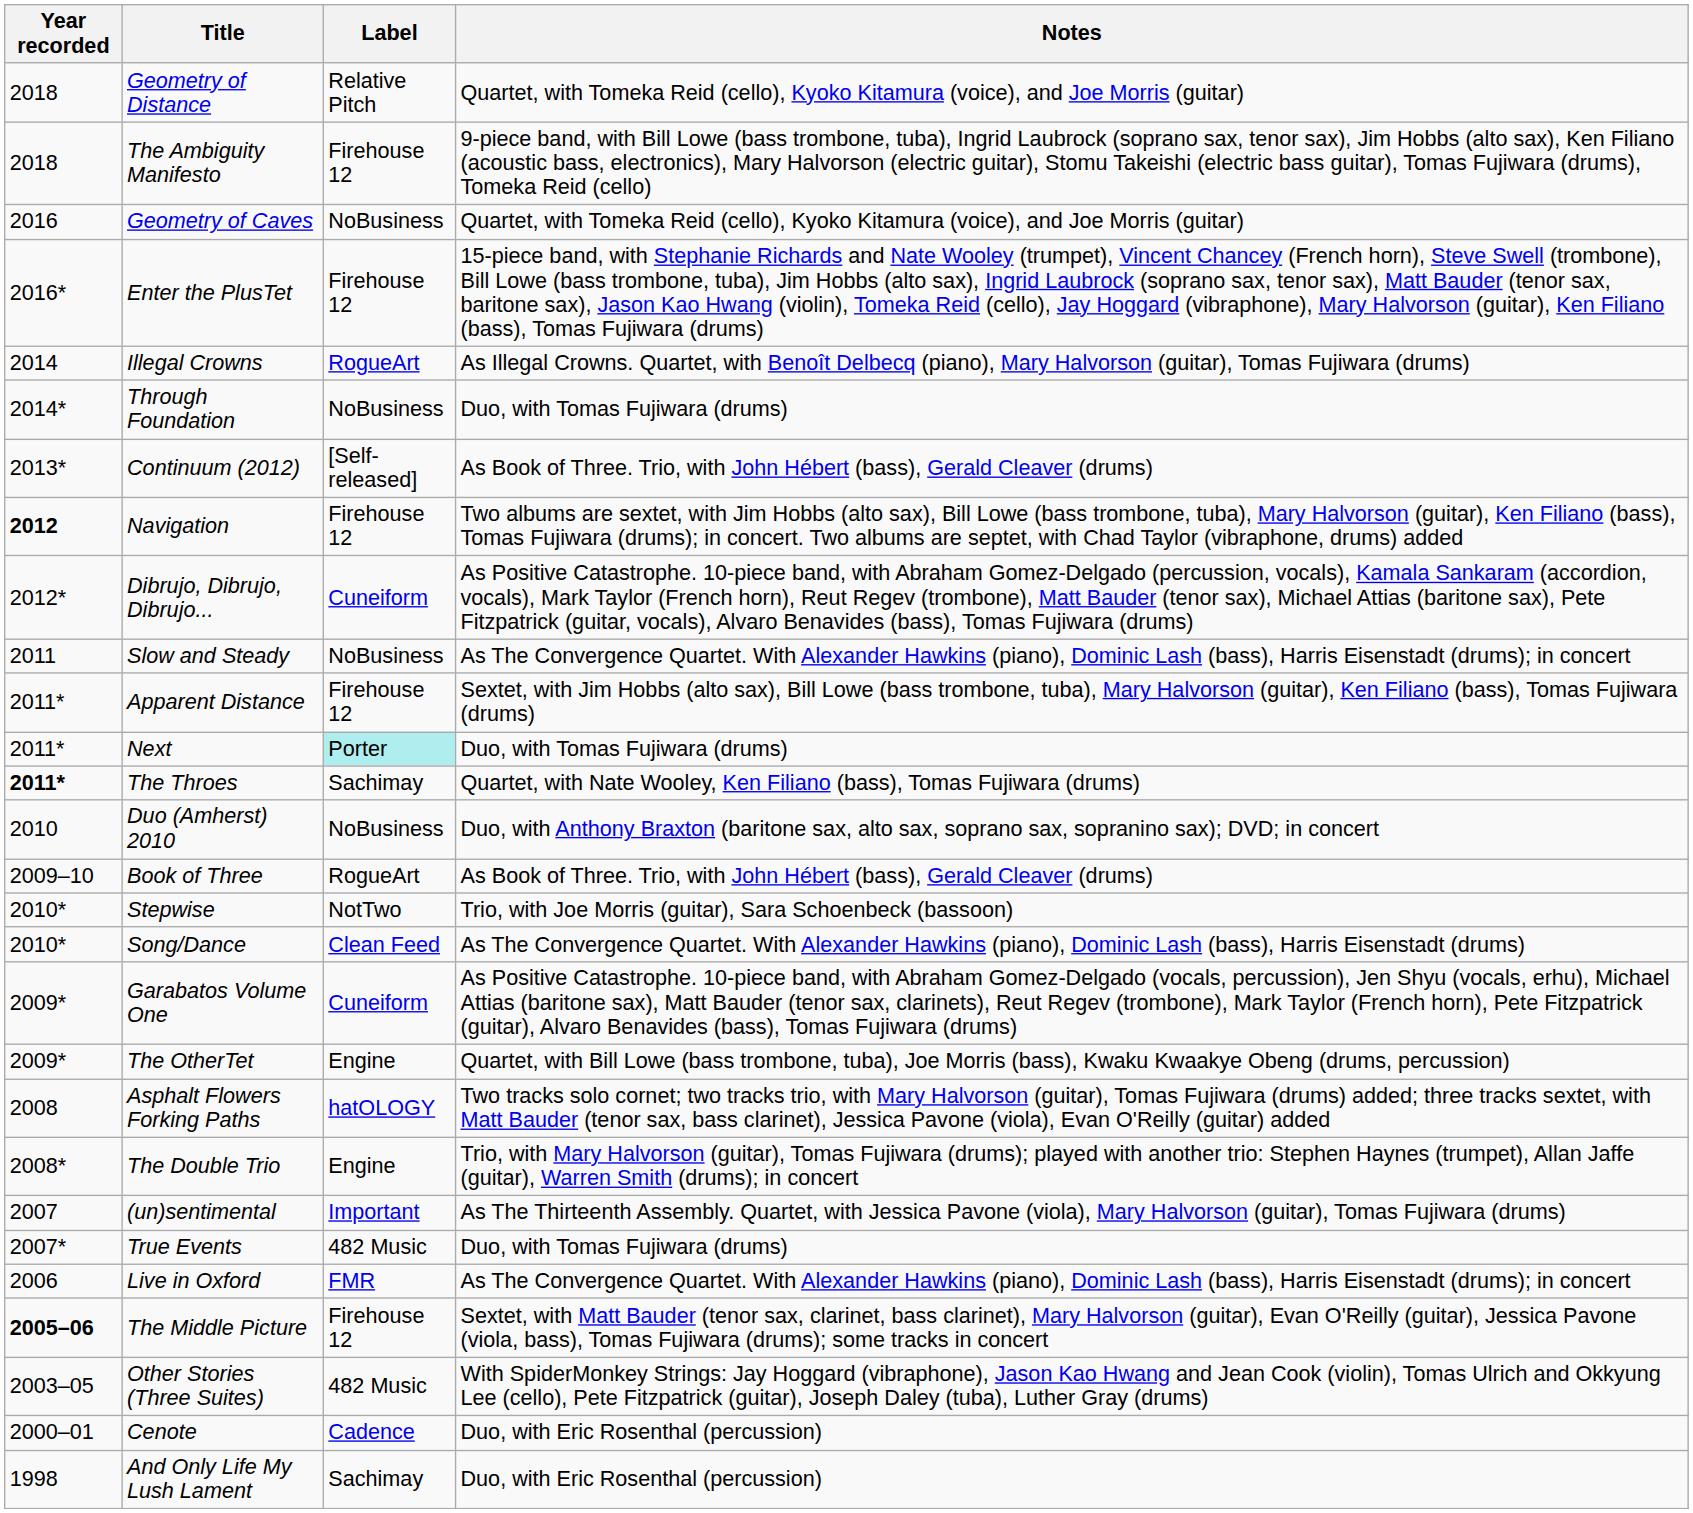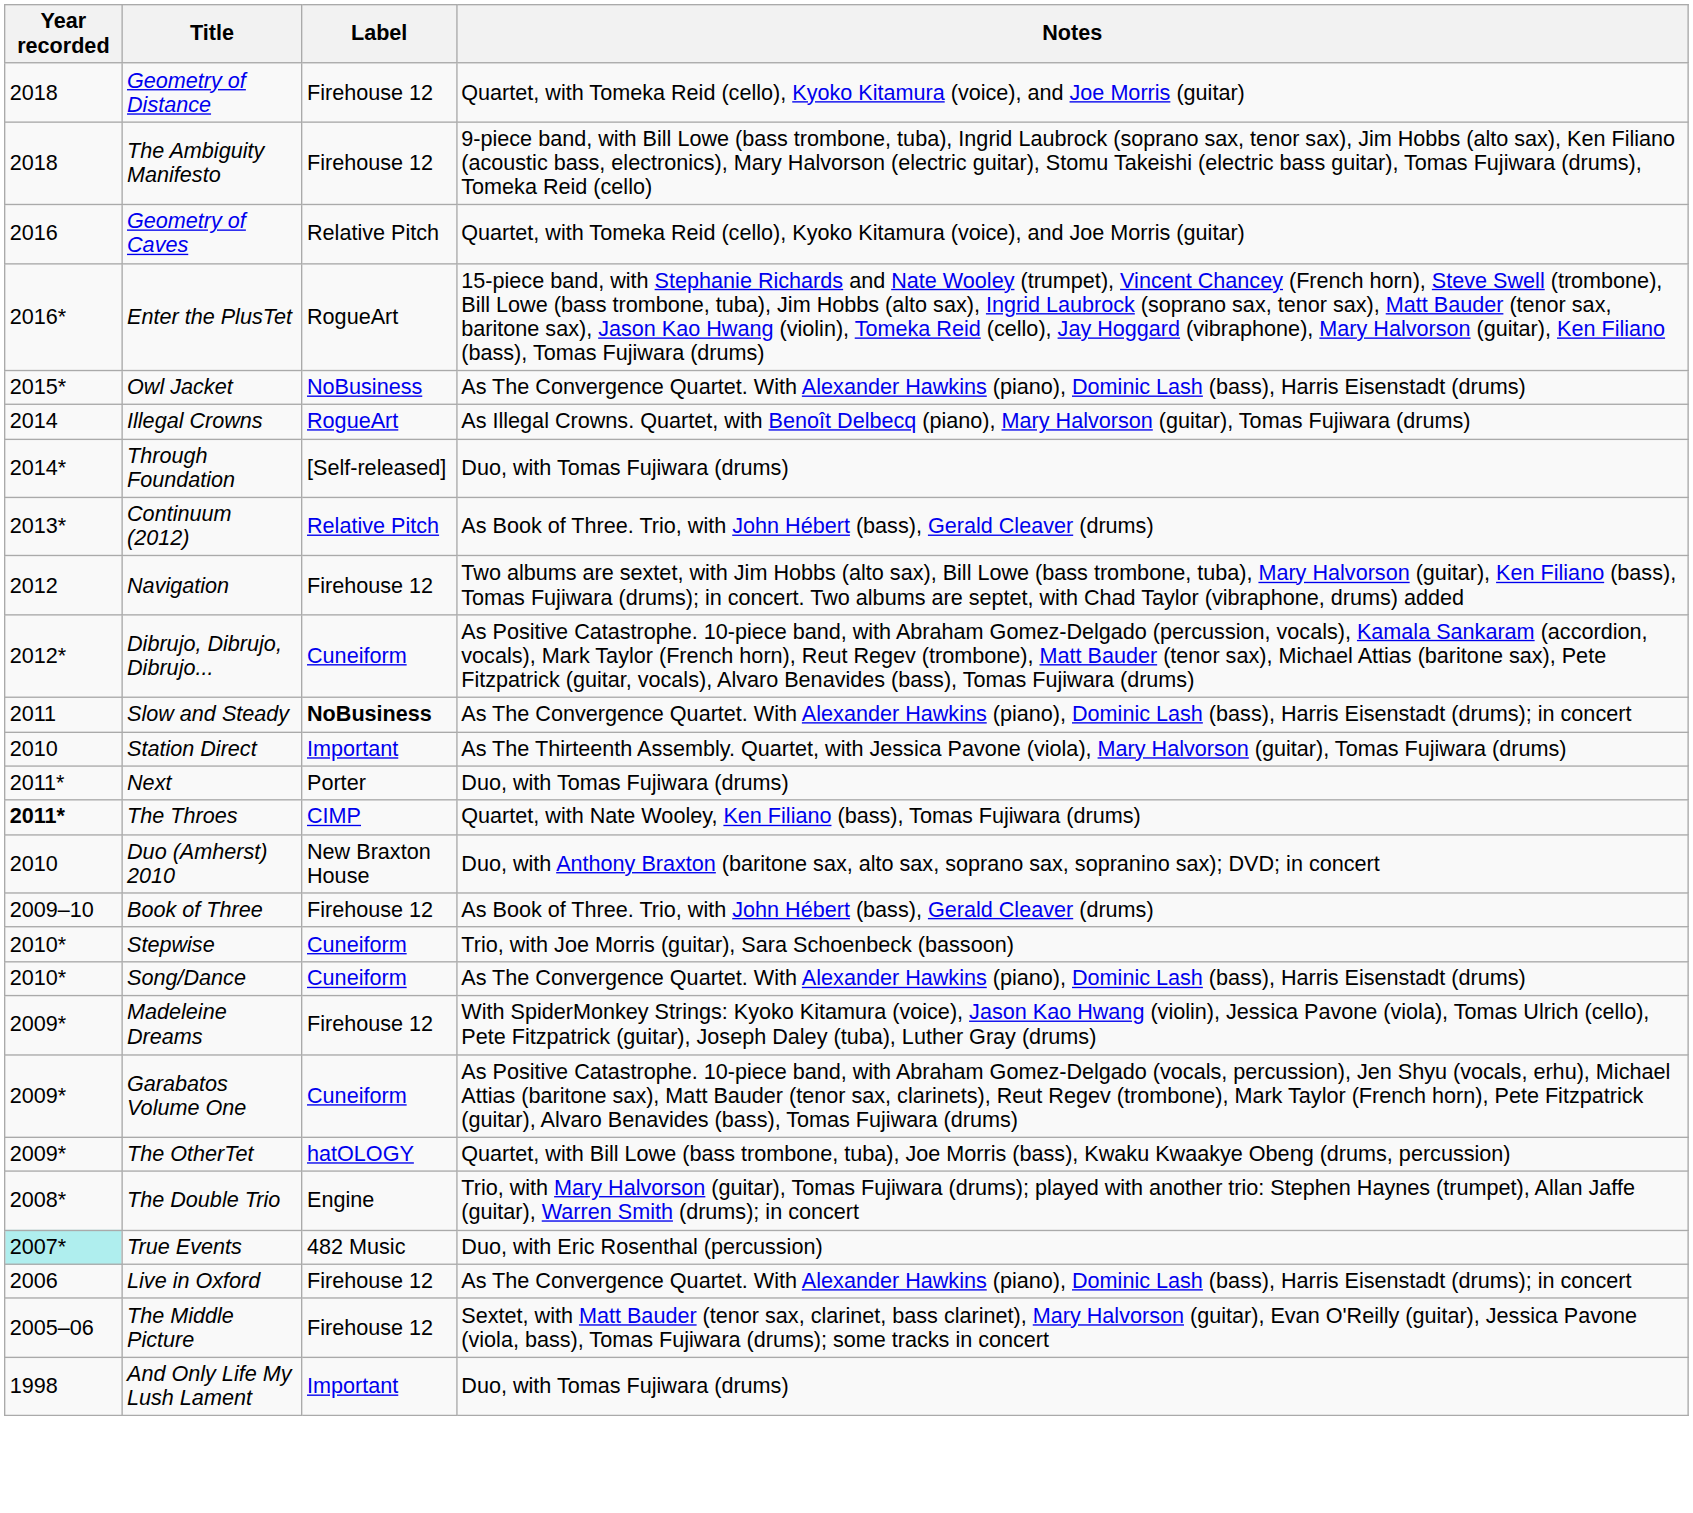Geometry of Distance | Label: Relative Pitch -> Firehouse 12
Geometry of Caves | Label: NoBusiness -> Relative Pitch
Enter the PlusTet | Label: Firehouse 12 -> RogueArt
+ row: 2015* | Owl Jacket | NoBusiness | As The Convergence Quartet. With Alexander Hawkins (piano), Dominic Lash (bass), Harris Eisenstadt (drums)
Through Foundation | Label: NoBusiness -> [Self-released]
Continuum (2012) | Label: [Self-released] -> Relative Pitch
Navigation | Year recorded: bold -> normal
Slow and Steady | Label: normal -> bold
- row: 2011* | Apparent Distance | Firehouse 12 | Sextet, with Jim Hobbs (alto sax), Bill Lowe (bass trombone, tuba), Mary Halvorson (guitar), Ken Filiano (bass), Tomas Fujiwara (drums)
+ row: 2010 | Station Direct | Important | As The Thirteenth Assembly. Quartet, with Jessica Pavone (viola), Mary Halvorson (guitar), Tomas Fujiwara (drums)
Next | Label: paleturquoise background -> no background
The Throes | Label: Sachimay -> CIMP
Duo (Amherst) 2010 | Label: NoBusiness -> New Braxton House
Book of Three | Label: RogueArt -> Firehouse 12
Stepwise | Label: NotTwo -> Cuneiform
Song/Dance | Label: Clean Feed -> Cuneiform
+ row: 2009* | Madeleine Dreams | Firehouse 12 | With SpiderMonkey Strings: Kyoko Kitamura (voice), Jason Kao Hwang (violin), Jessica Pavone (viola), Tomas Ulrich (cello), Pete Fitzpatrick (guitar), Joseph Daley (tuba), Luther Gray (drums)
The OtherTet | Label: Engine -> hatOLOGY
- row: 2008 | Asphalt Flowers Forking Paths | hatOLOGY | Two tracks solo cornet; two tracks trio, with Mary Halvorson (guitar), Tomas Fujiwara (drums) added; three tracks sextet, with Matt Bauder (tenor sax, bass clarinet), Jessica Pavone (viola), Evan O'Reilly (guitar) added
- row: 2007 | (un)sentimental | Important | As The Thirteenth Assembly. Quartet, with Jessica Pavone (viola), Mary Halvorson (guitar), Tomas Fujiwara (drums)
True Events | Year recorded: no background -> paleturquoise background
True Events | Notes: Duo, with Tomas Fujiwara (drums) -> Duo, with Eric Rosenthal (percussion)
Live in Oxford | Label: FMR -> Firehouse 12
The Middle Picture | Year recorded: bold -> normal
- row: 2003–05 | Other Stories (Three Suites) | 482 Music | With SpiderMonkey Strings: Jay Hoggard (vibraphone), Jason Kao Hwang and Jean Cook (violin), Tomas Ulrich and Okkyung Lee (cello), Pete Fitzpatrick (guitar), Joseph Daley (tuba), Luther Gray (drums)
- row: 2000–01 | Cenote | Cadence | Duo, with Eric Rosenthal (percussion)
And Only Life My Lush Lament | Label: Sachimay -> Important
And Only Life My Lush Lament | Notes: Duo, with Eric Rosenthal (percussion) -> Duo, with Tomas Fujiwara (drums)
